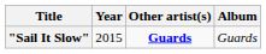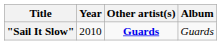"Sail It Slow" | Year: 2015 -> 2010
